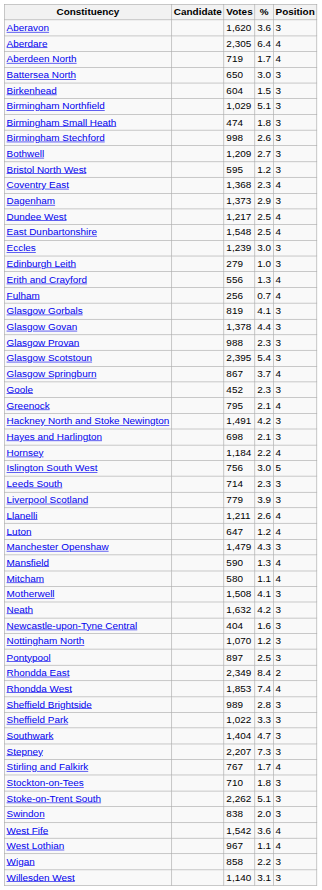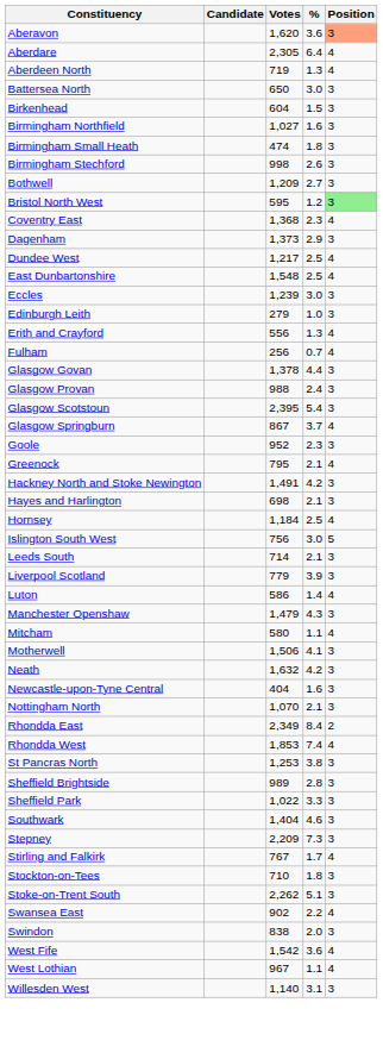Aberavon | Position: no background -> lightsalmon background
Aberdeen North | %: 1.7 -> 1.3
Birmingham Northfield | Votes: 1,029 -> 1,027
Birmingham Northfield | %: 5.1 -> 1.6
Bristol North West | Position: no background -> lightgreen background
- row: Glasgow Gorbals | 819 | 4.1 | 3
Glasgow Provan | %: 2.3 -> 2.4
Goole | Votes: 452 -> 952
Hornsey | %: 2.2 -> 2.5
Leeds South | %: 2.3 -> 2.1
- row: Llanelli | 1,211 | 2.6 | 4
Luton | Votes: 647 -> 586
Luton | %: 1.2 -> 1.4
- row: Mansfield | 590 | 1.3 | 4
Motherwell | Votes: 1,508 -> 1,506
Nottingham North | %: 1.2 -> 2.1
- row: Pontypool | 897 | 2.5 | 3
+ row: St Pancras North | 1,253 | 3.8 | 3
Southwark | %: 4.7 -> 4.6
Stepney | Votes: 2,207 -> 2,209
+ row: Swansea East | 902 | 2.2 | 4
- row: Wigan | 858 | 2.2 | 3
